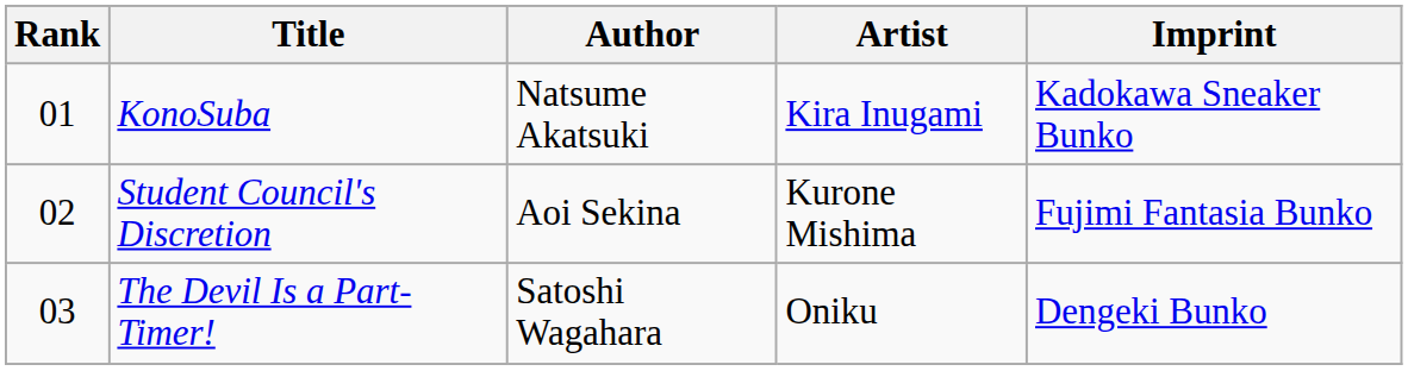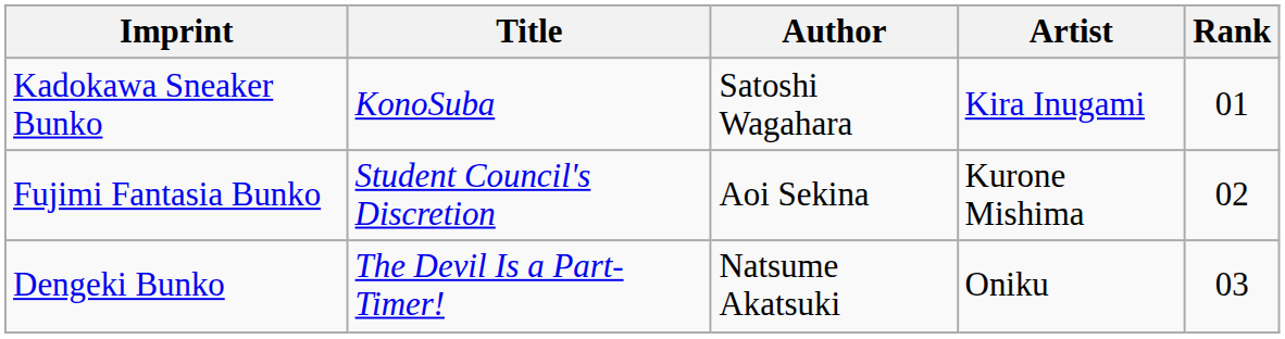columns swapped: Rank <-> Imprint
KonoSuba | Author: Natsume Akatsuki -> Satoshi Wagahara
The Devil Is a Part-Timer! | Author: Satoshi Wagahara -> Natsume Akatsuki
